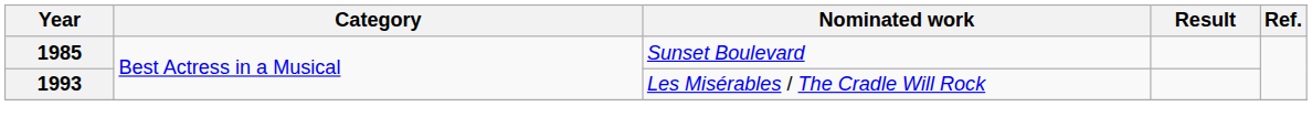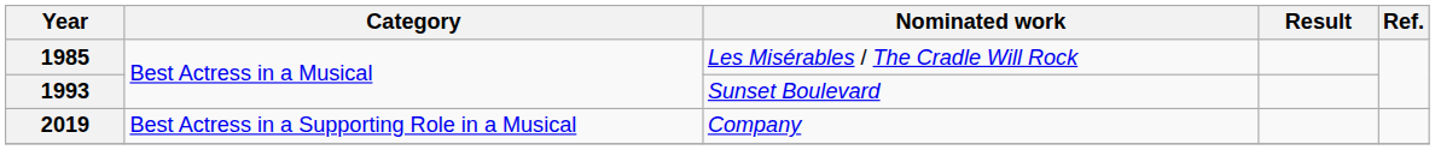1985 | Nominated work: Sunset Boulevard -> Les Misérables / The Cradle Will Rock
1993 | Nominated work: Les Misérables / The Cradle Will Rock -> Sunset Boulevard
+ row: 2019 | Best Actress in a Supporting Role in a Musical | Company
